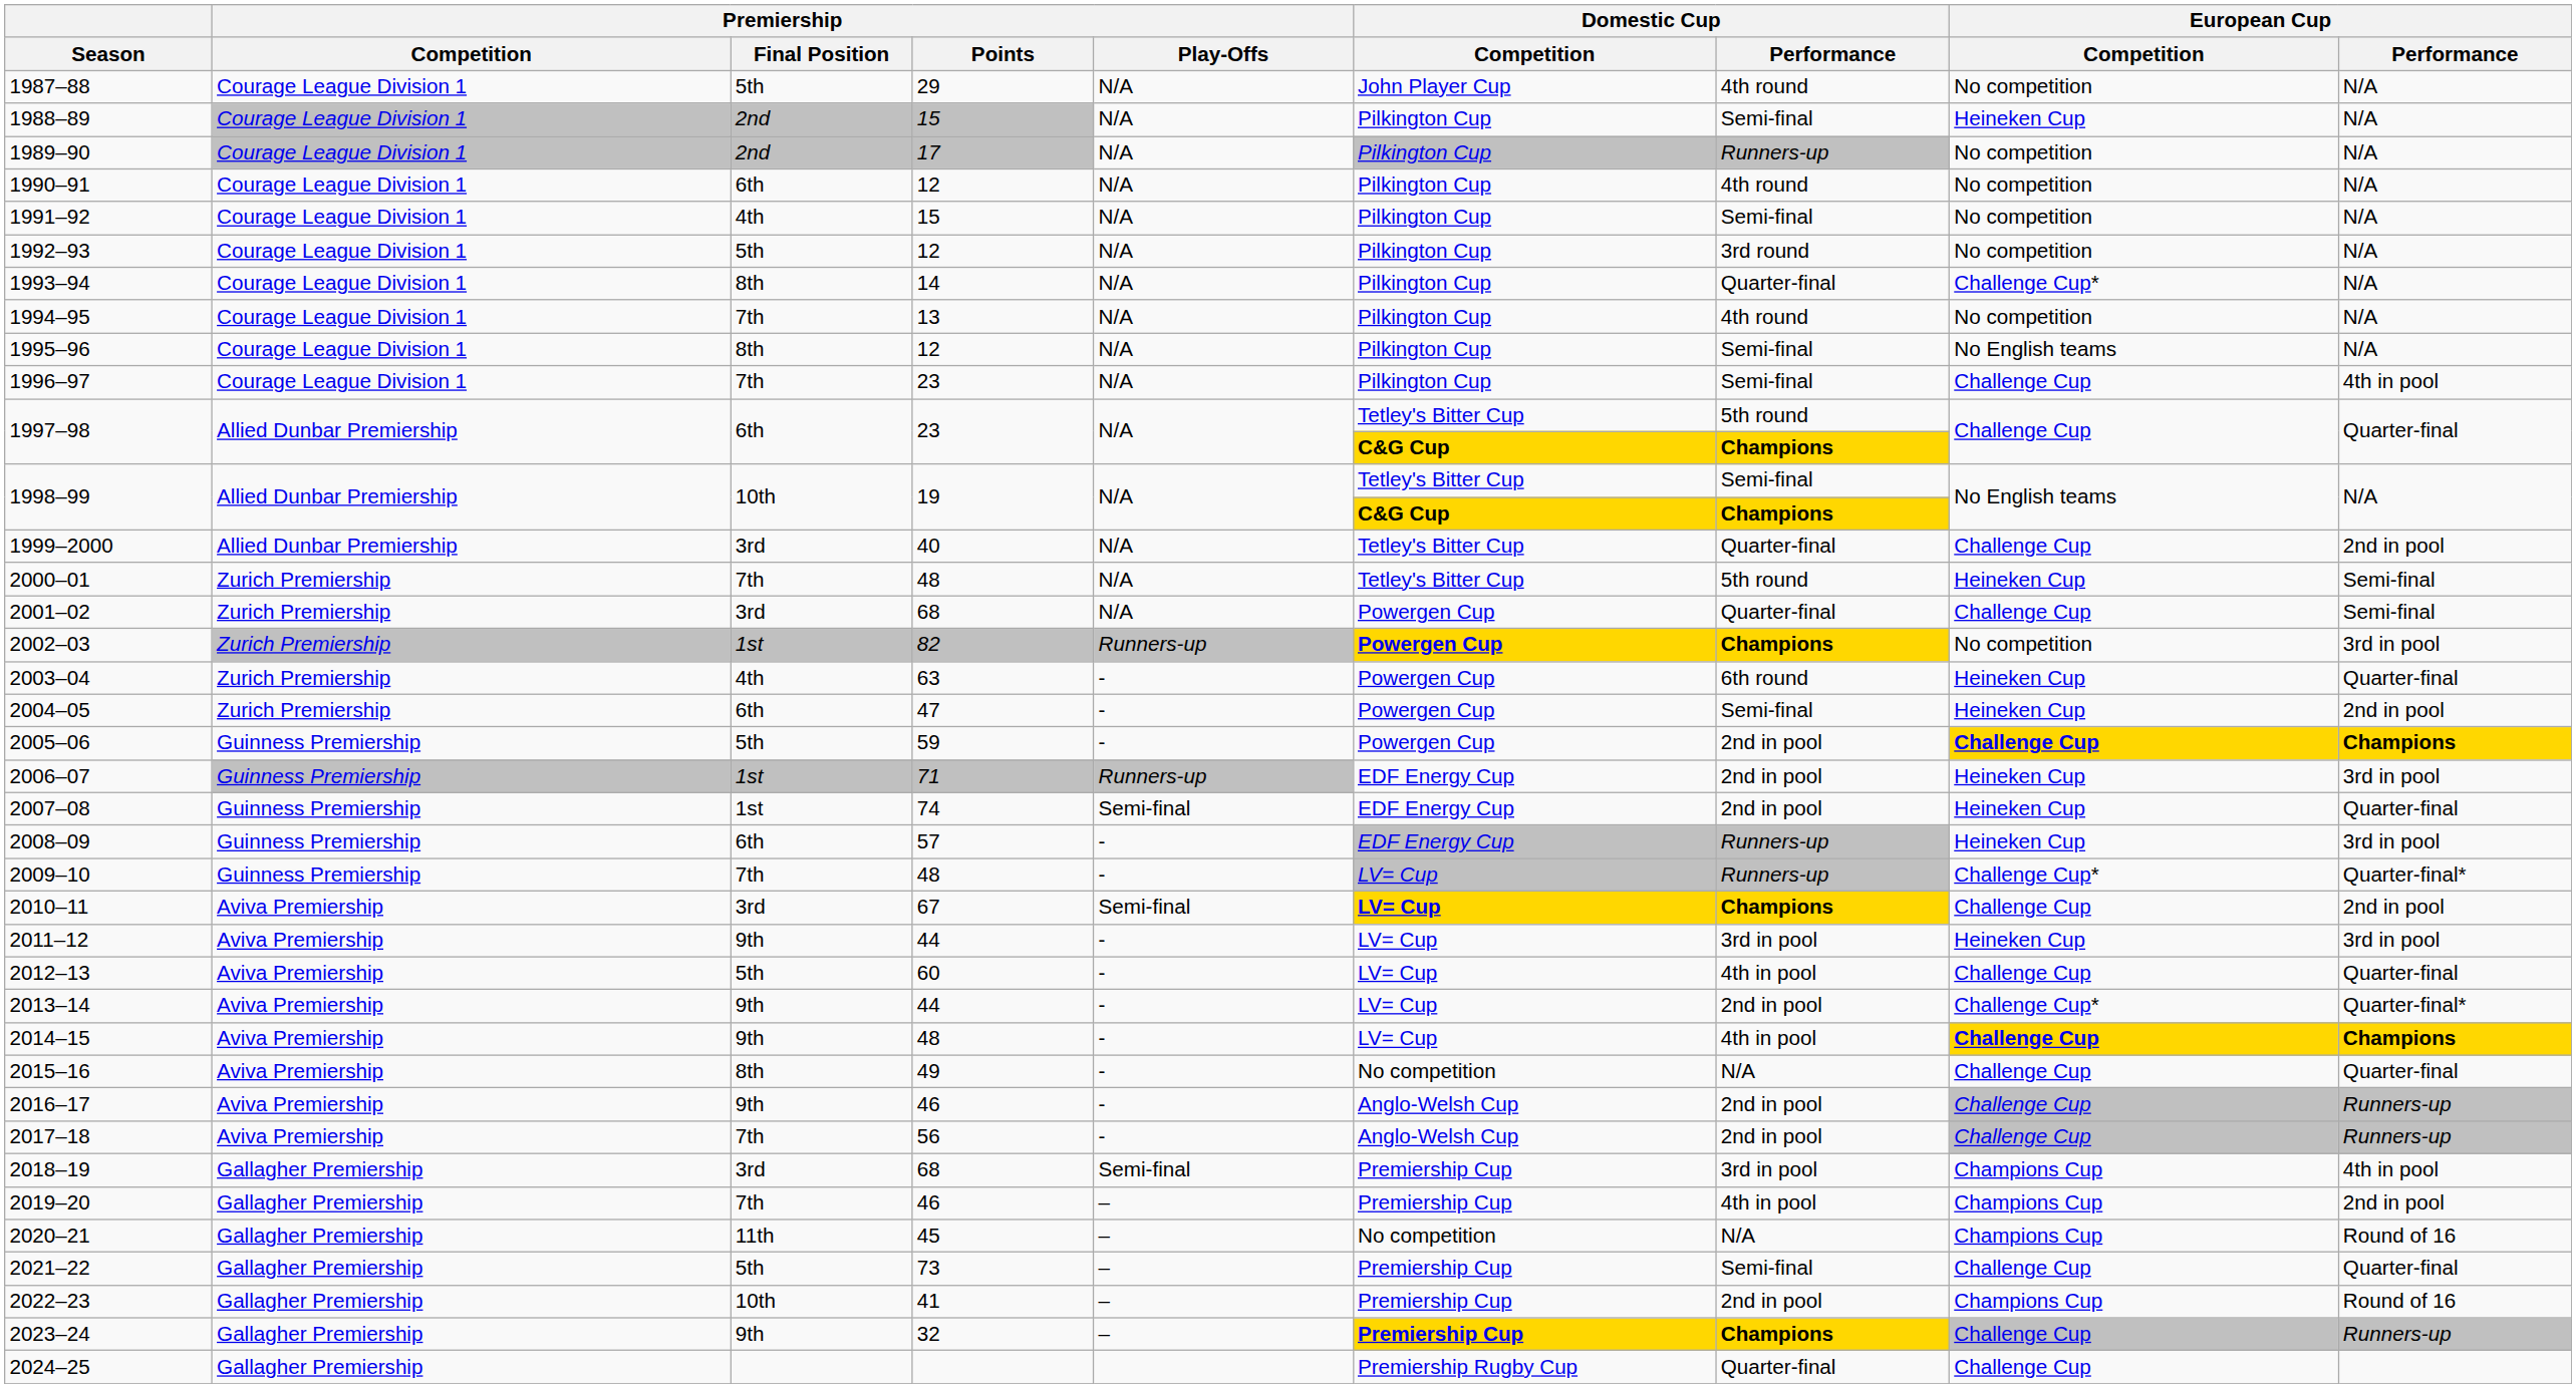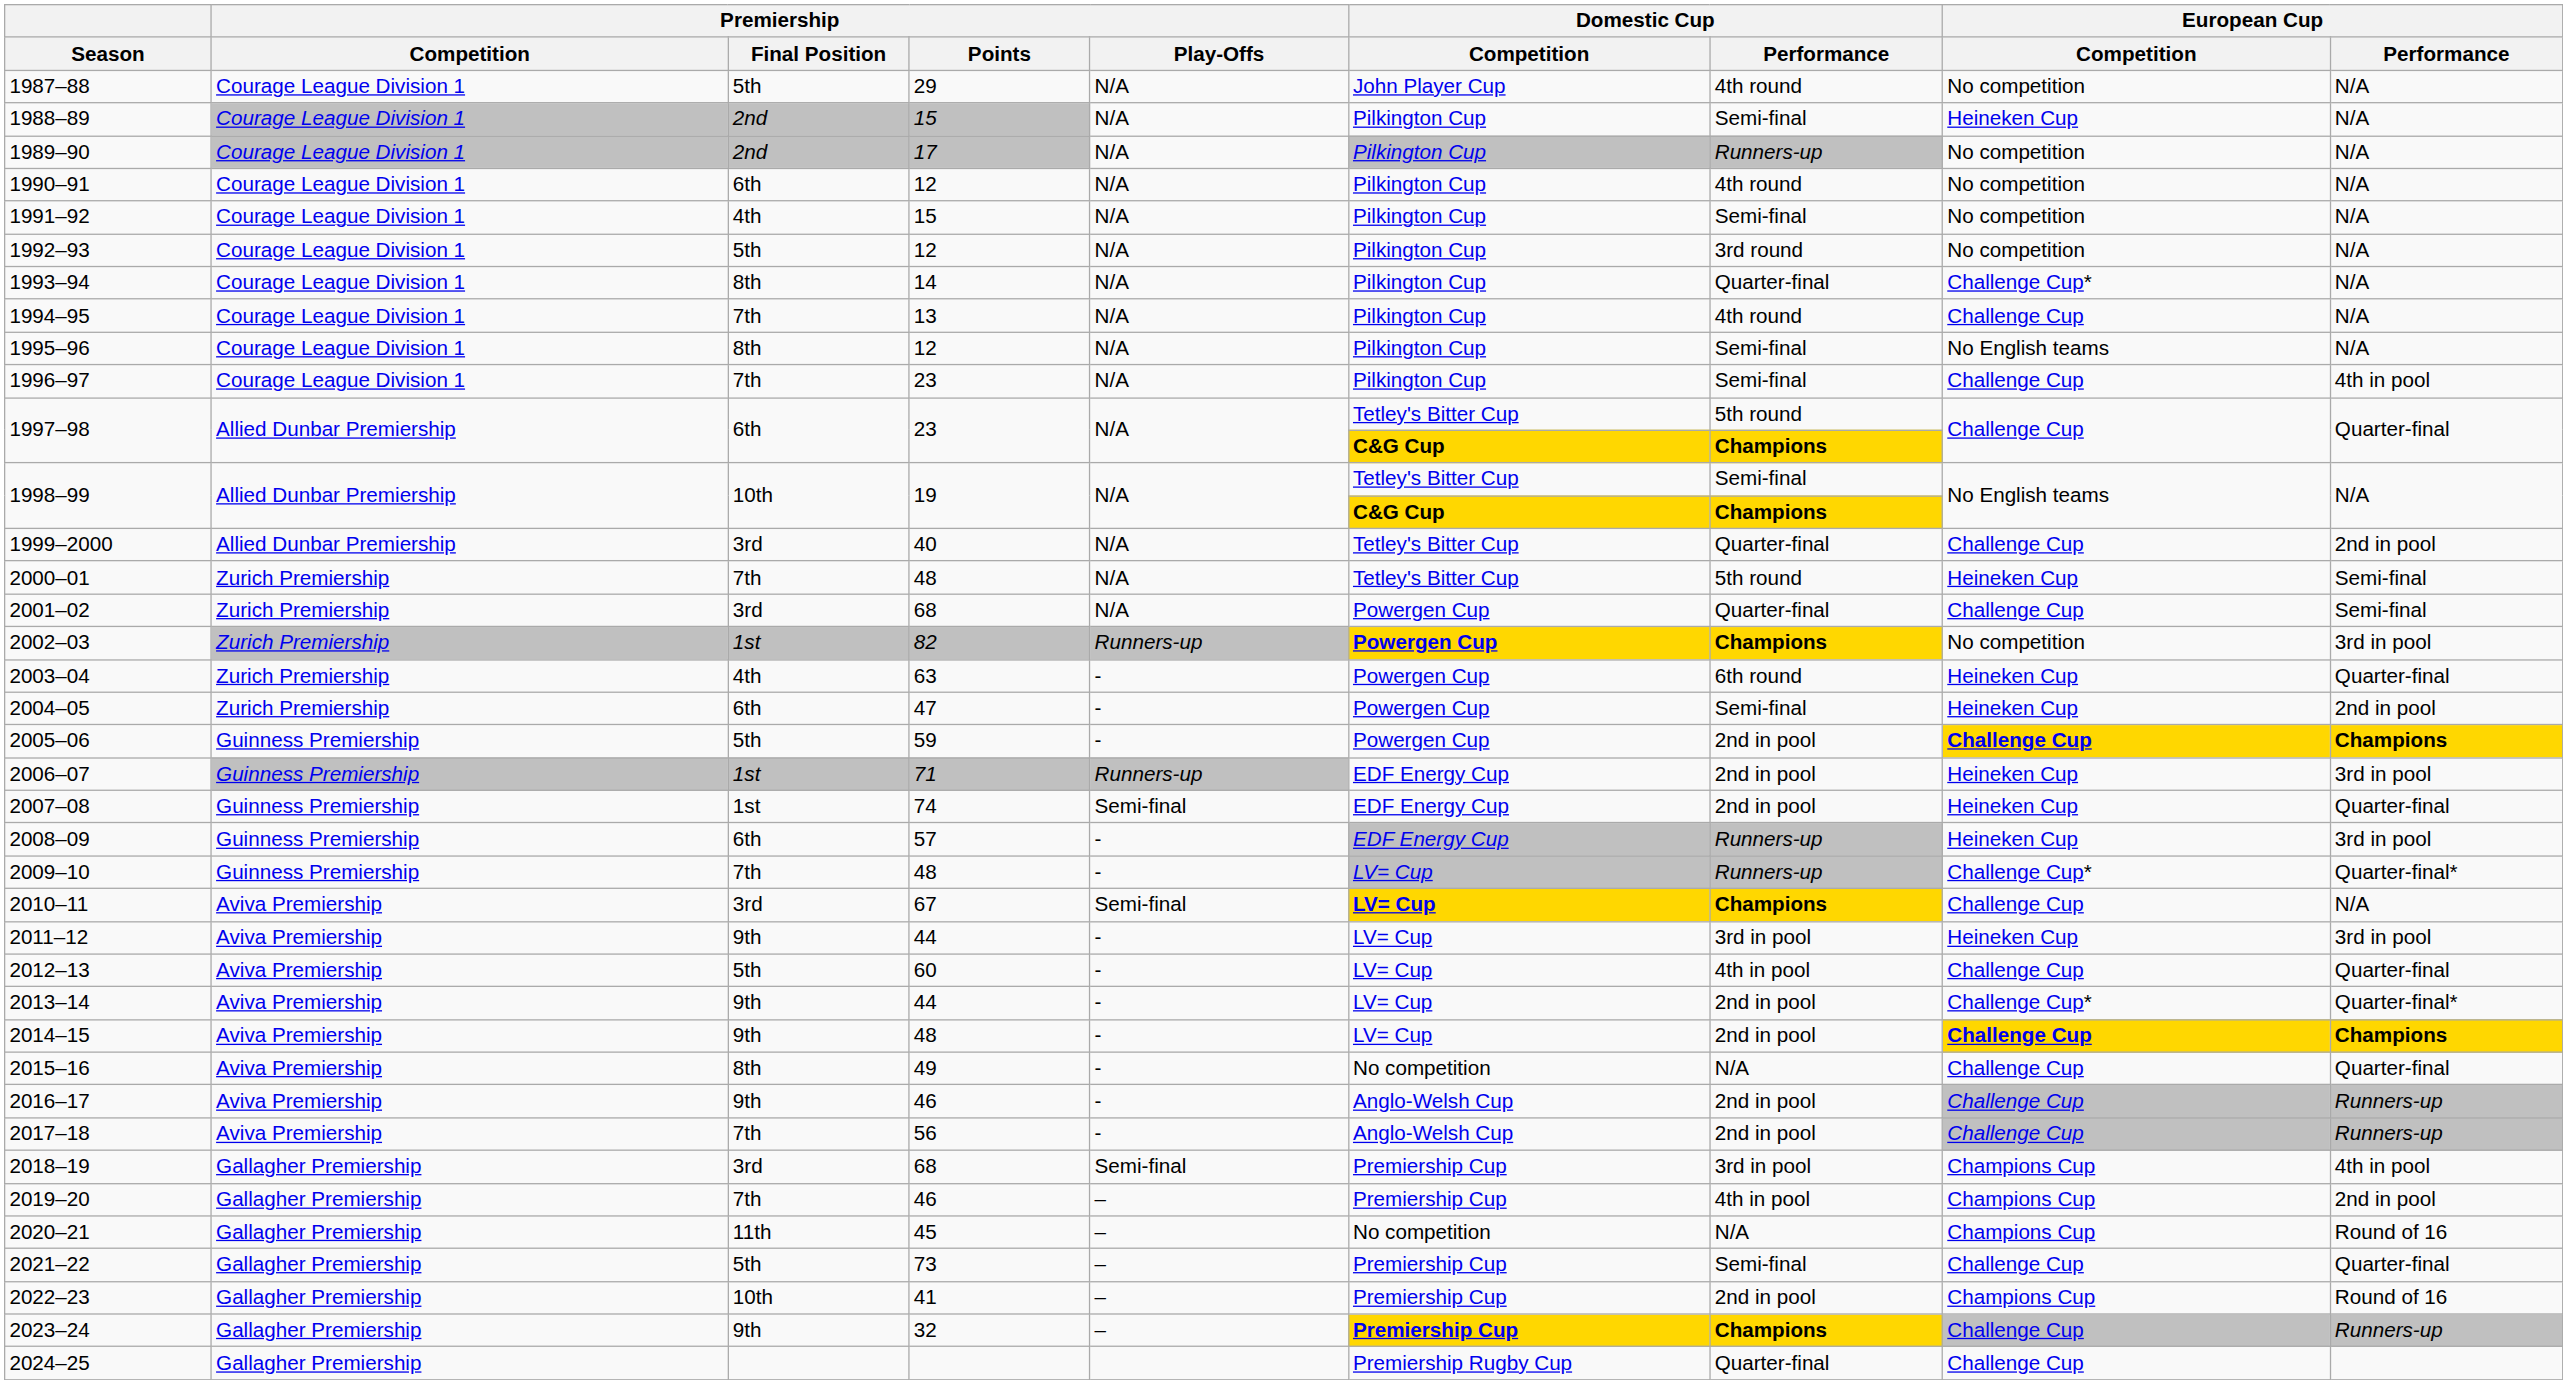1994–95 | European Cup / Competition: No competition -> Challenge Cup
2010–11 | European Cup / Performance: 2nd in pool -> N/A
2014–15 | Domestic Cup / Performance: 4th in pool -> 2nd in pool
